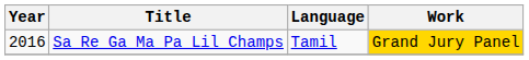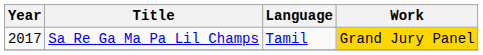Sa Re Ga Ma Pa Lil Champs | Year: 2016 -> 2017
